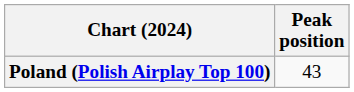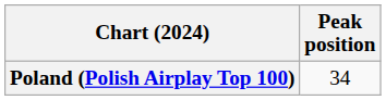Poland (Polish Airplay Top 100) | Peak position: 43 -> 34
